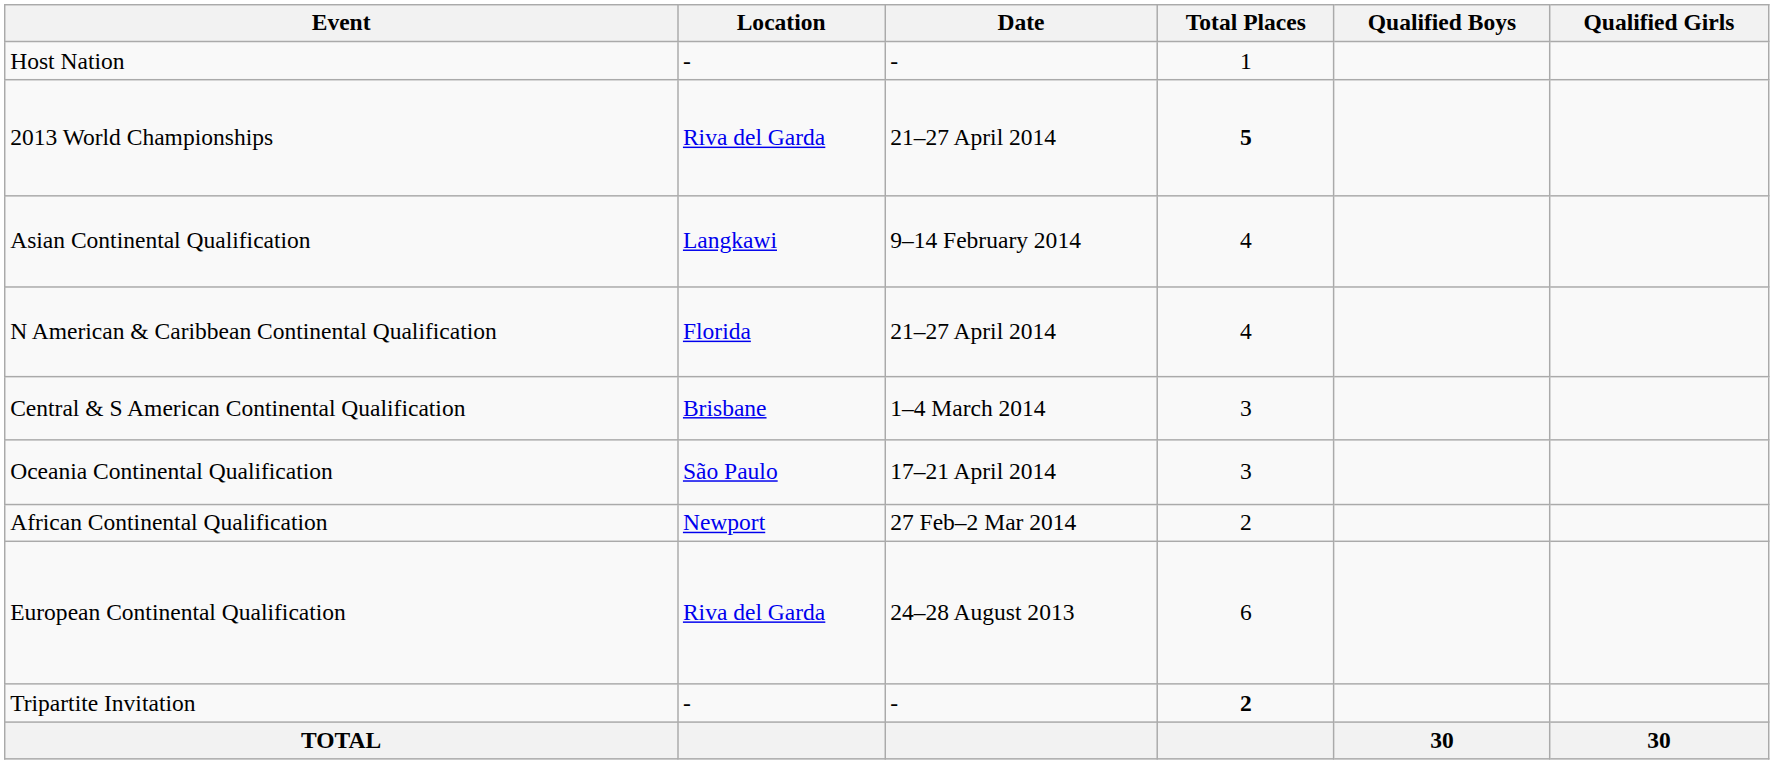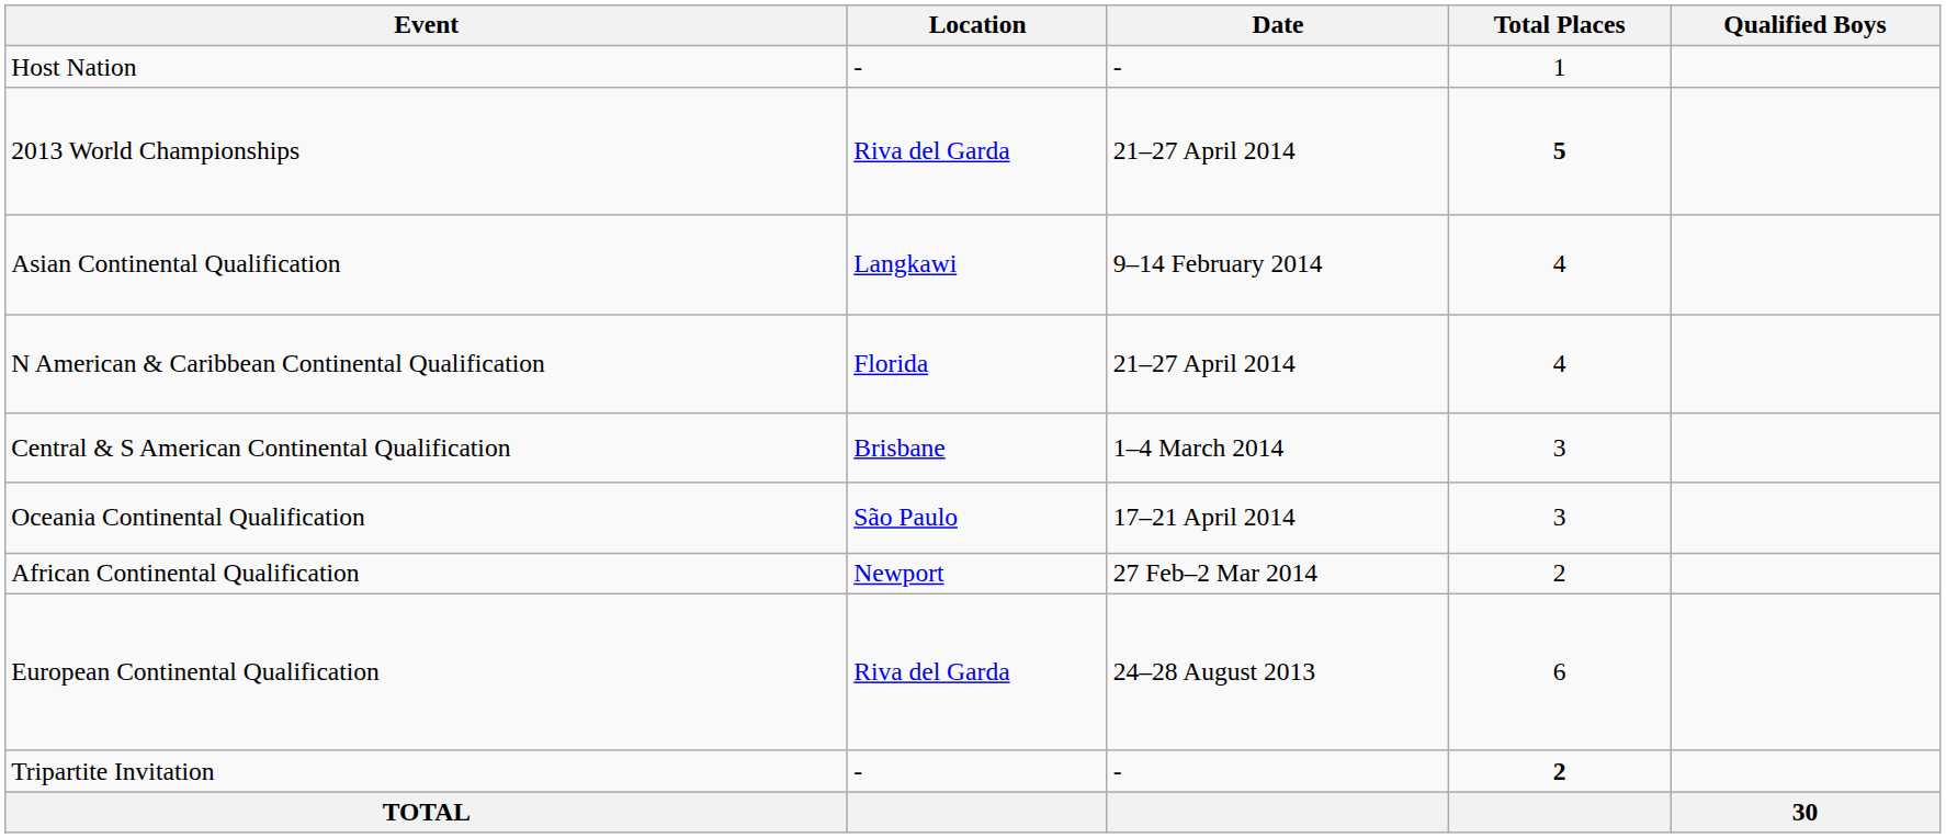- column: Qualified Girls | 30
